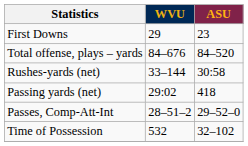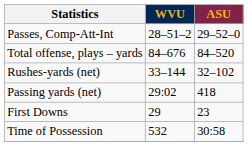rows swapped: First Downs <-> Passes, Comp-Att-Int
Rushes-yards (net) | ASU: 30:58 -> 32–102
Time of Possession | ASU: 32–102 -> 30:58
